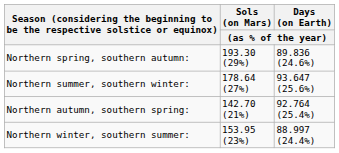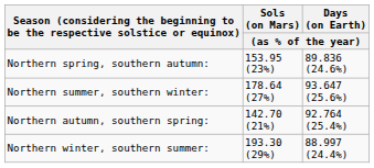Northern spring, southern autumn: | Sols (on Mars) / (as % of the year): 193.30 (29%) -> 153.95 (23%)
Northern winter, southern summer: | Sols (on Mars) / (as % of the year): 153.95 (23%) -> 193.30 (29%)
